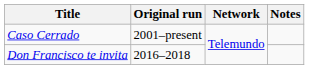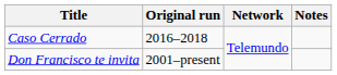Caso Cerrado | Original run: 2001–present -> 2016–2018
Don Francisco te invita | Original run: 2016–2018 -> 2001–present
